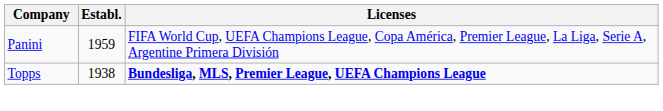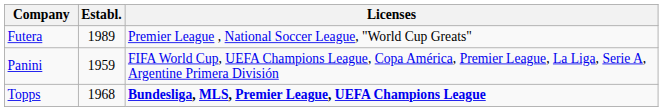+ row: Futera | 1989 | Premier League , National Soccer League, "World Cup Greats"
Topps | Establ.: 1938 -> 1968
